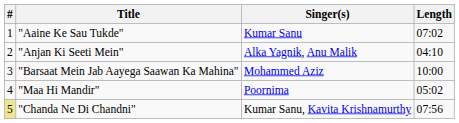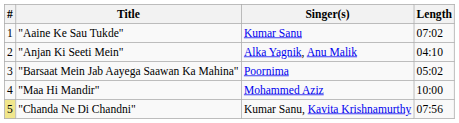"Barsaat Mein Jab Aayega Saawan Ka Mahina" | Singer(s): Mohammed Aziz -> Poornima
"Barsaat Mein Jab Aayega Saawan Ka Mahina" | Length: 10:00 -> 05:02
"Maa Hi Mandir" | Singer(s): Poornima -> Mohammed Aziz
"Maa Hi Mandir" | Length: 05:02 -> 10:00
